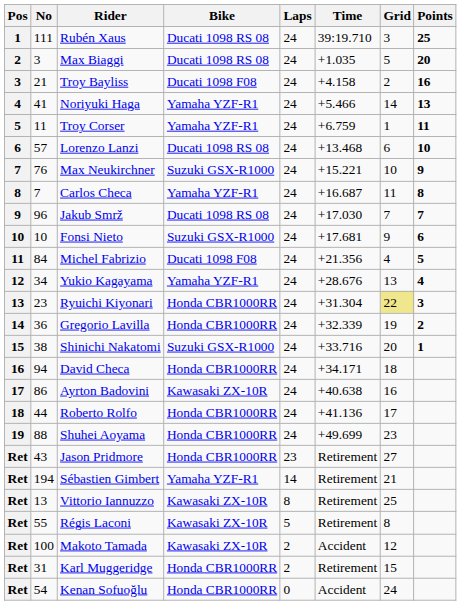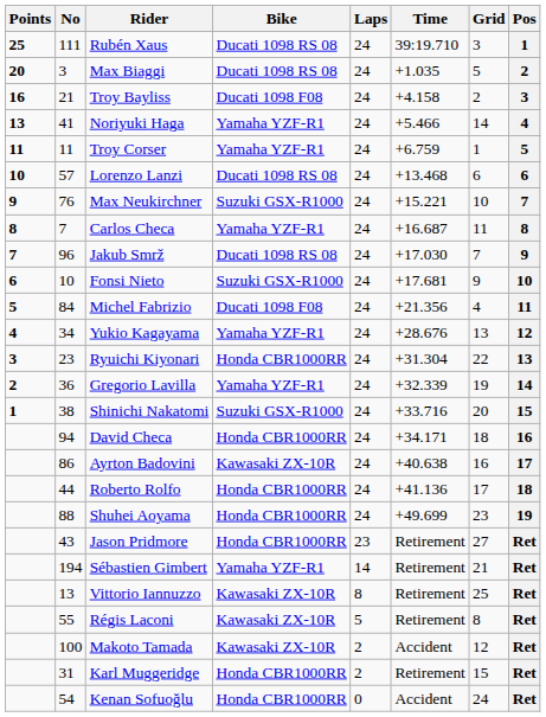columns swapped: Pos <-> Points
Ryuichi Kiyonari | Grid: khaki background -> no background
Gregorio Lavilla | Bike: Honda CBR1000RR -> Yamaha YZF-R1
